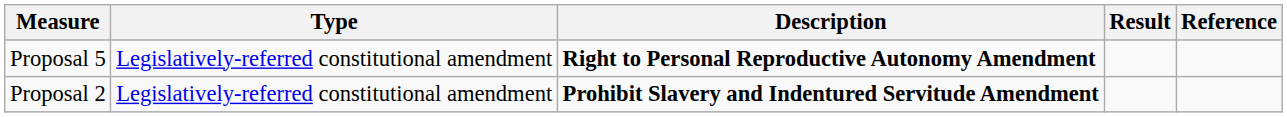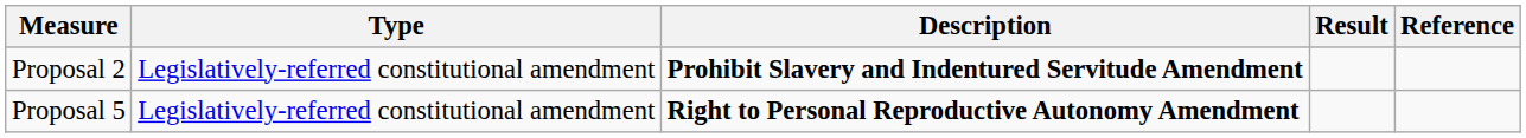rows swapped: Proposal 2 <-> Proposal 5
